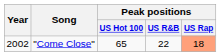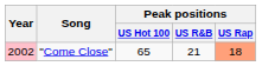"Come Close" | Year: no background -> pink background
"Come Close" | Peak positions / US R&B: 22 -> 21
